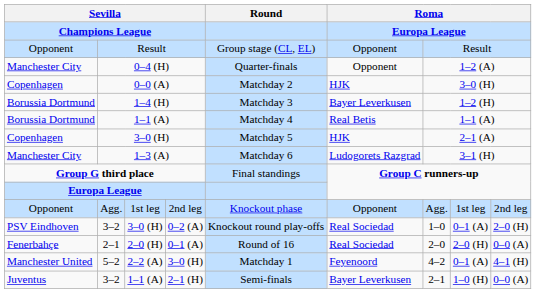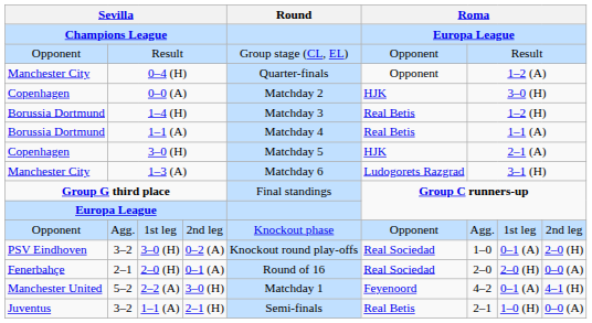1–4 (H) | column 6: Bayer Leverkusen -> Real Betis
3–2 / 2–1 (H) | column 6: Bayer Leverkusen -> Real Betis
